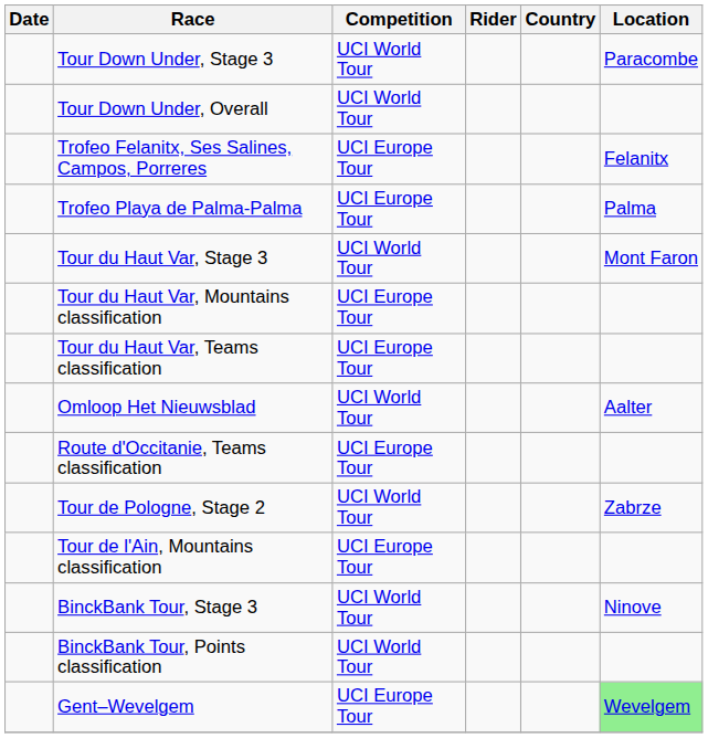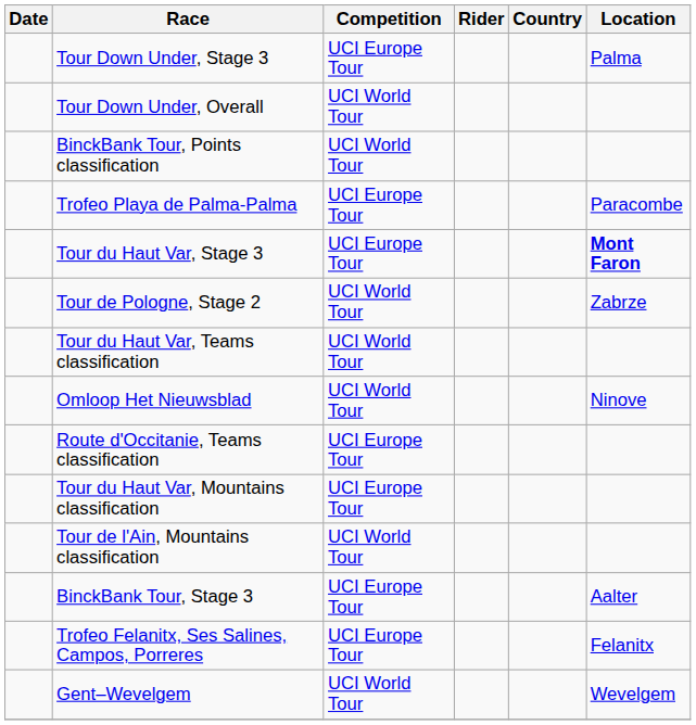Tour Down Under, Stage 3 | Competition: UCI World Tour -> UCI Europe Tour
Tour Down Under, Stage 3 | Location: Paracombe -> Palma
rows swapped: Trofeo Felanitx, Ses Salines, Campos, Porreres <-> BinckBank Tour, Points classification
Trofeo Playa de Palma-Palma | Location: Palma -> Paracombe
Tour du Haut Var, Stage 3 | Competition: UCI World Tour -> UCI Europe Tour
Tour du Haut Var, Stage 3 | Location: normal -> bold
rows swapped: Tour du Haut Var, Mountains classification <-> Tour de Pologne, Stage 2
Tour du Haut Var, Teams classification | Competition: UCI Europe Tour -> UCI World Tour
Omloop Het Nieuwsblad | Location: Aalter -> Ninove
Tour de l'Ain, Mountains classification | Competition: UCI Europe Tour -> UCI World Tour
BinckBank Tour, Stage 3 | Competition: UCI World Tour -> UCI Europe Tour
BinckBank Tour, Stage 3 | Location: Ninove -> Aalter
Gent–Wevelgem | Competition: UCI Europe Tour -> UCI World Tour
Gent–Wevelgem | Location: lightgreen background -> no background
